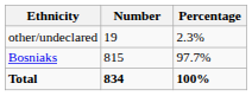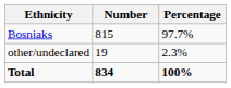rows swapped: Bosniaks <-> other/undeclared
